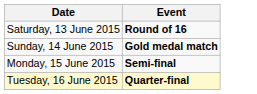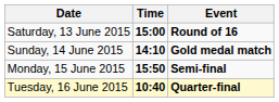+ column: Time | 15:00 | 14:10 | 15:50 | 10:40
